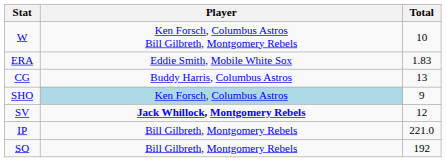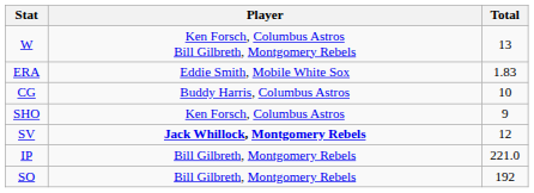W | Total: 10 -> 13
CG | Total: 13 -> 10
SHO | Player: lightblue background -> no background
